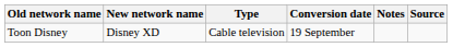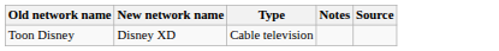- column: Conversion date | 19 September
